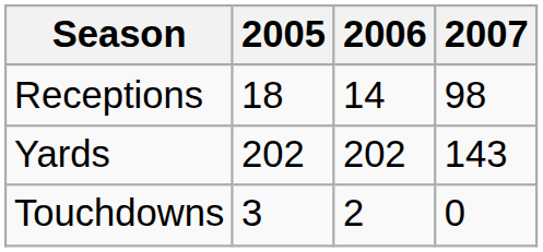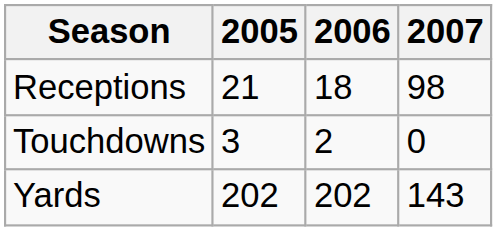Receptions | 2005: 18 -> 21
Receptions | 2006: 14 -> 18
rows swapped: Yards <-> Touchdowns
